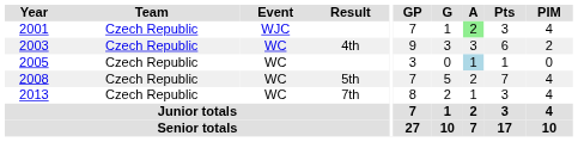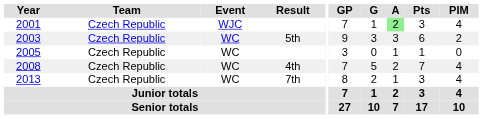2003 | Result: 4th -> 5th
2005 | A: lightblue background -> no background
2008 | Result: 5th -> 4th
